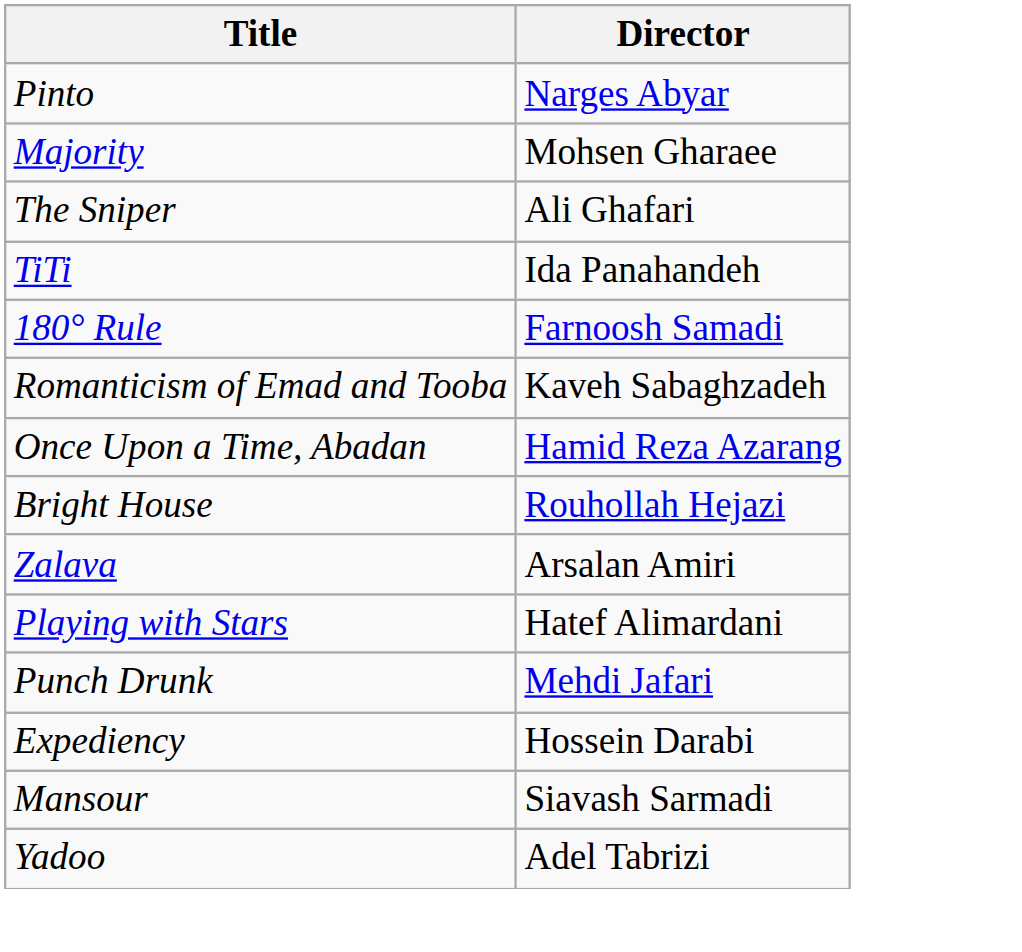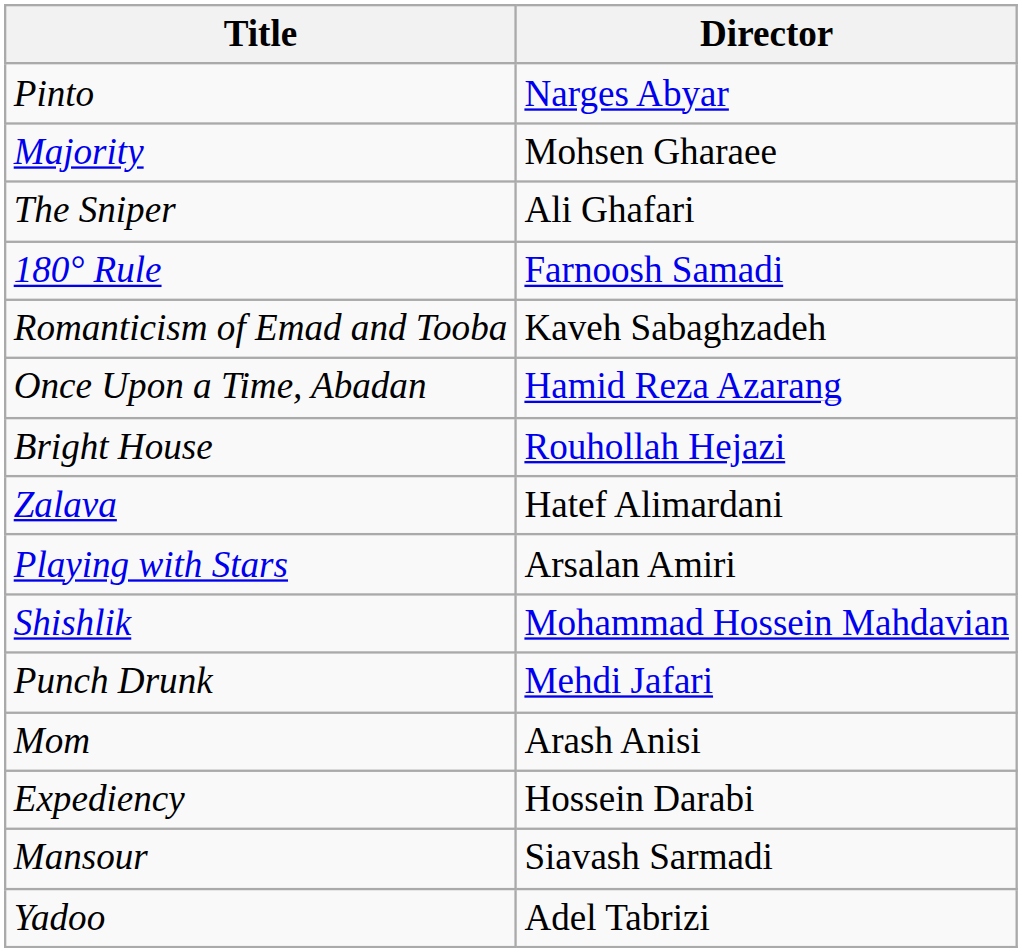- row: TiTi | Ida Panahandeh
Zalava | Director: Arsalan Amiri -> Hatef Alimardani
Playing with Stars | Director: Hatef Alimardani -> Arsalan Amiri
+ row: Shishlik | Mohammad Hossein Mahdavian
+ row: Mom | Arash Anisi
